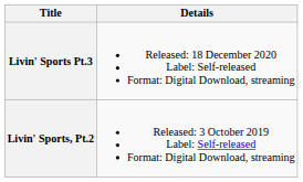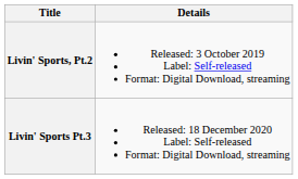rows swapped: Livin' Sports, Pt.2 <-> Livin' Sports Pt.3
